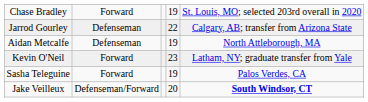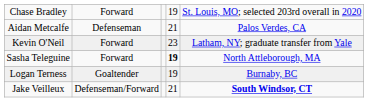- row: Jarrod Gourley | Defenseman | 22 | Calgary, AB; transfer from Arizona State
Aidan Metcalfe | column 4: 19 -> 21
Aidan Metcalfe | column 5: North Attleborough, MA -> Palos Verdes, CA
Sasha Teleguine | column 4: normal -> bold
Sasha Teleguine | column 5: Palos Verdes, CA -> North Attleborough, MA
+ row: Logan Terness | Goaltender | 19 | Burnaby, BC
Jake Veilleux | column 4: 20 -> 21
